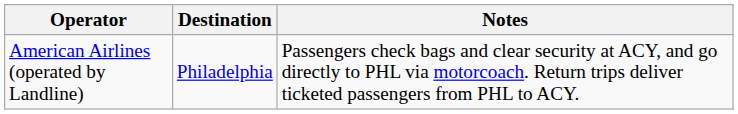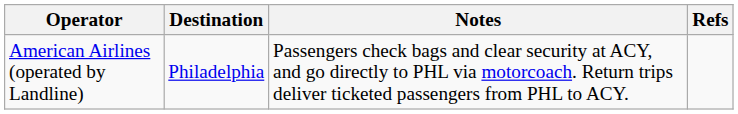+ column: Refs
